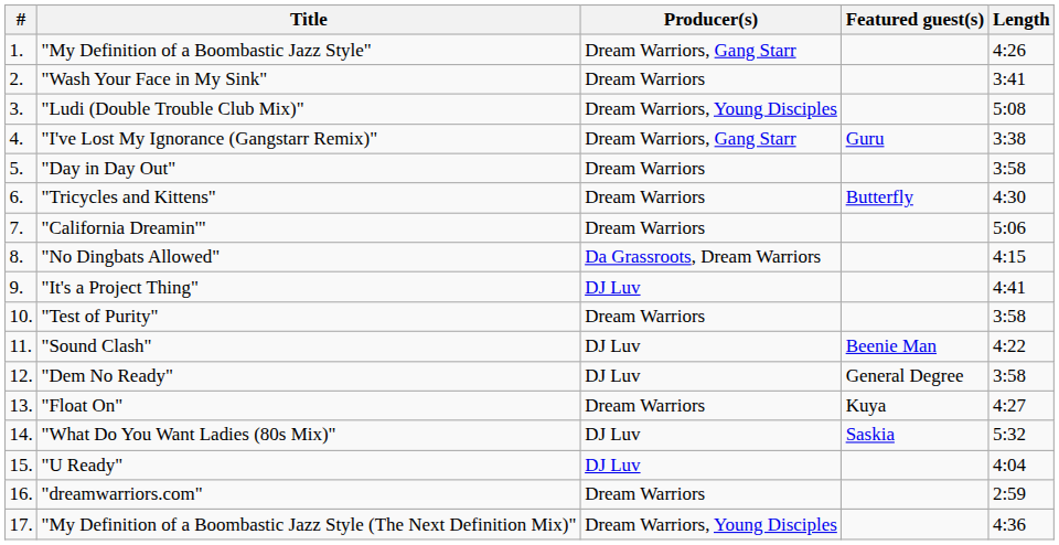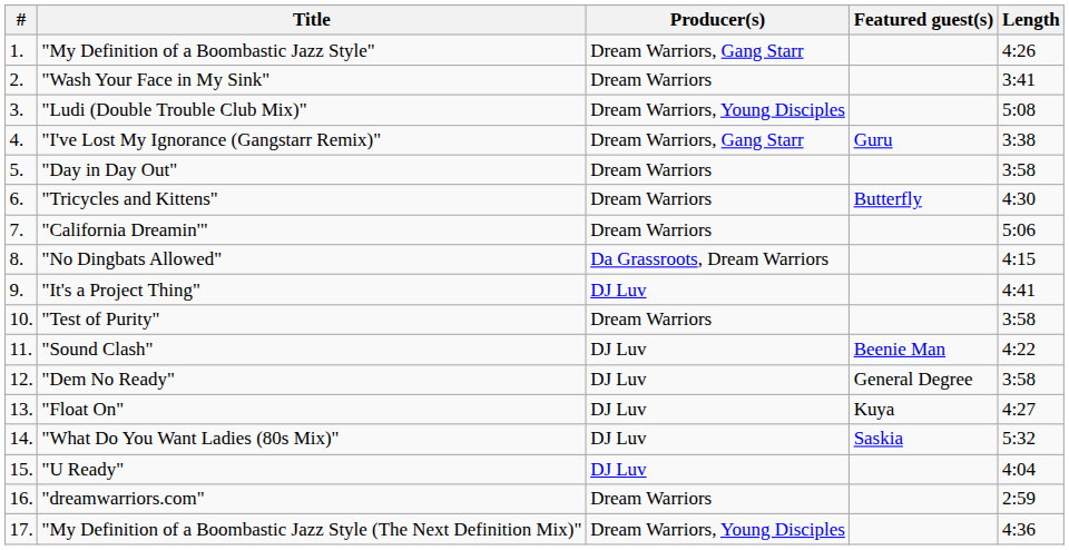"Float On" | Producer(s): Dream Warriors -> DJ Luv
